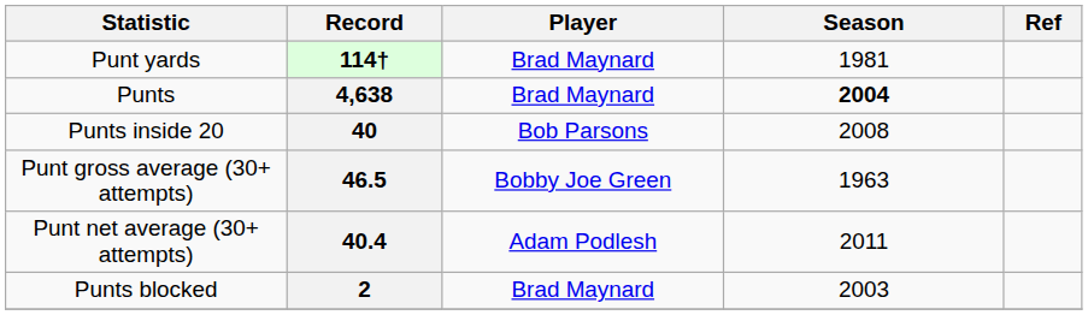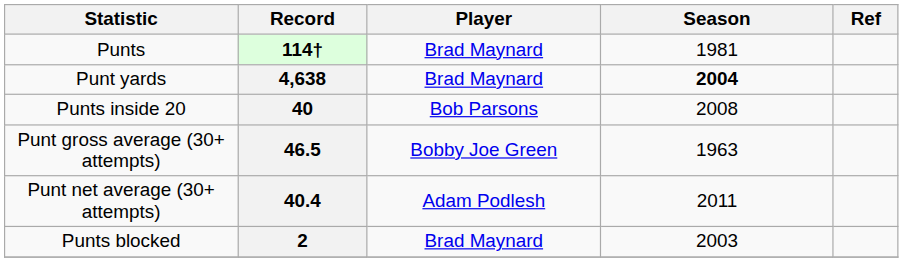114† | Statistic: Punt yards -> Punts
4,638 | Statistic: Punts -> Punt yards
